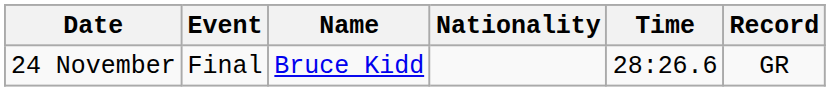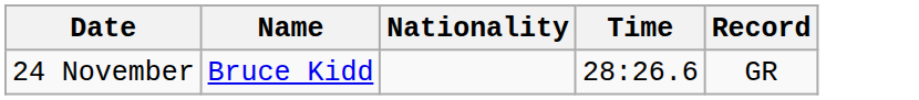- column: Event | Final
